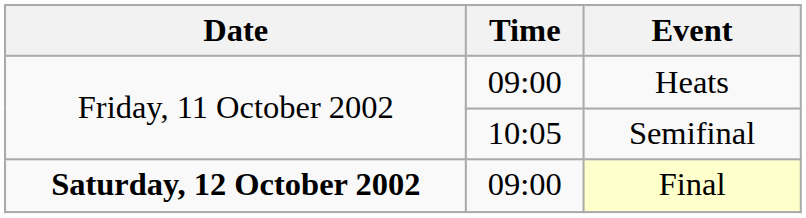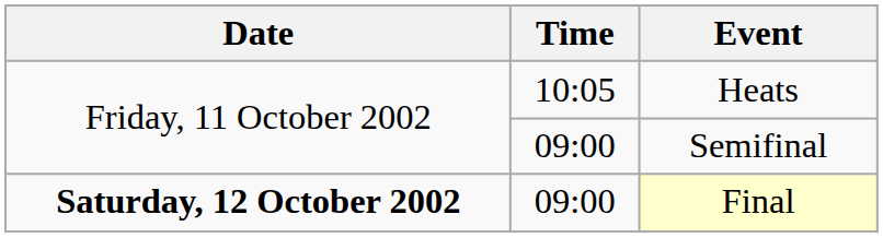Heats | Time: 09:00 -> 10:05
Semifinal | Time: 10:05 -> 09:00
